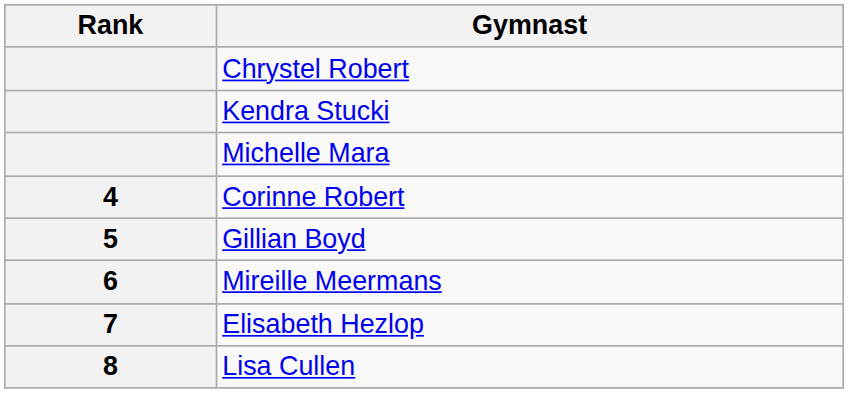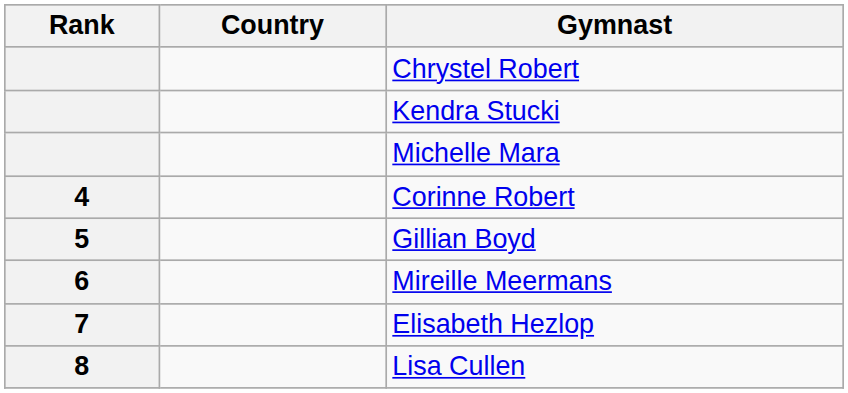+ column: Country
